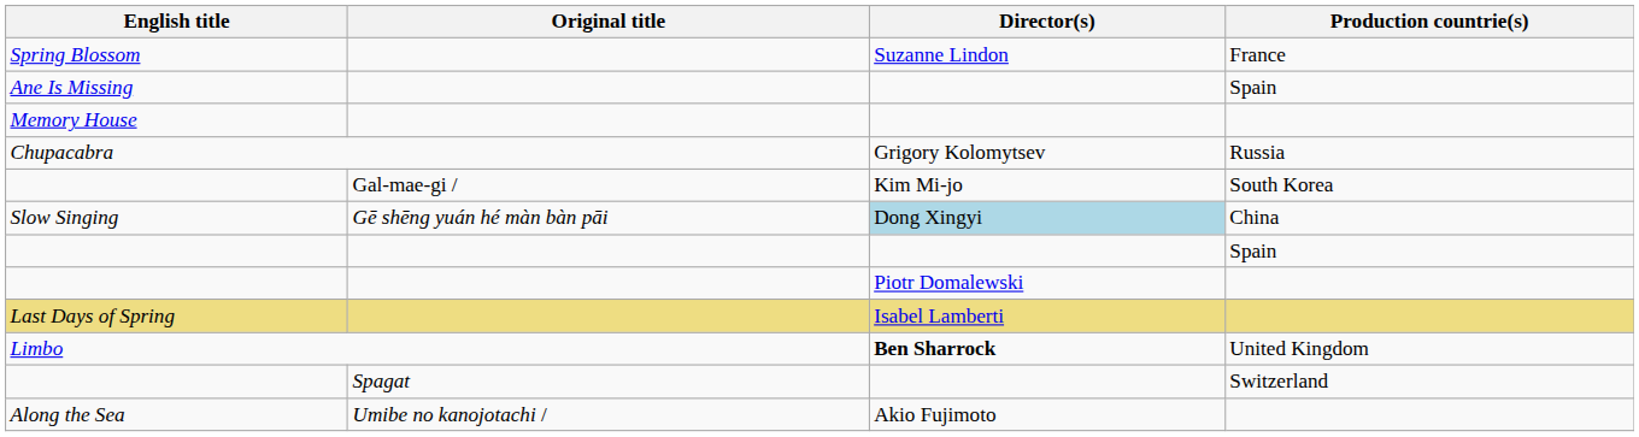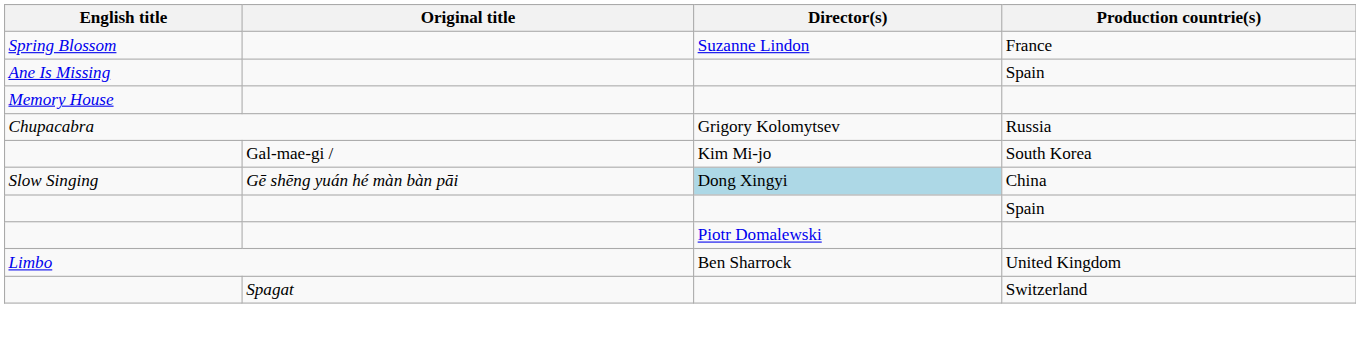- row: Last Days of Spring | Isabel Lamberti
Limbo | Director(s): bold -> normal
- row: Along the Sea | Umibe no kanojotachi / | Akio Fujimoto
